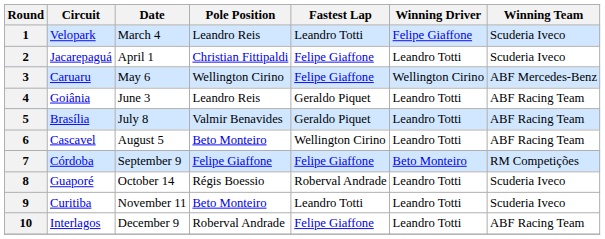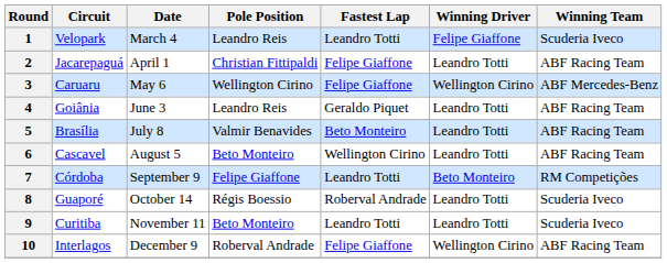2 | Winning Team: Scuderia Iveco -> ABF Racing Team
5 | Fastest Lap: Geraldo Piquet -> Beto Monteiro
7 | Fastest Lap: Felipe Giaffone -> Leandro Totti
10 | Winning Driver: Leandro Totti -> Wellington Cirino
